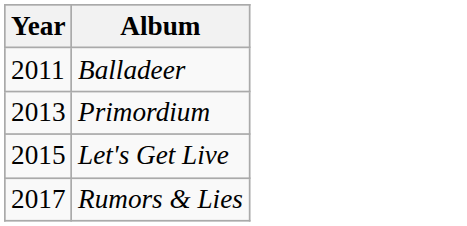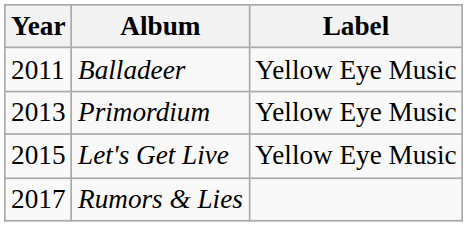+ column: Label | Yellow Eye Music | Yellow Eye Music | Yellow Eye Music
